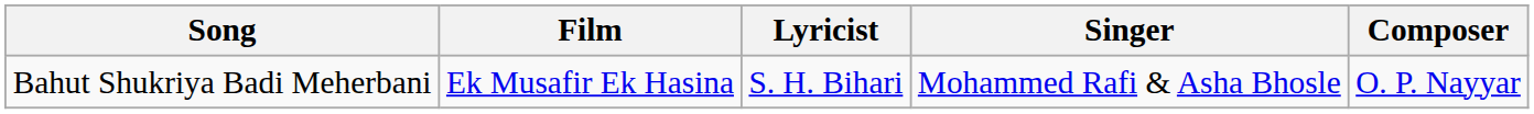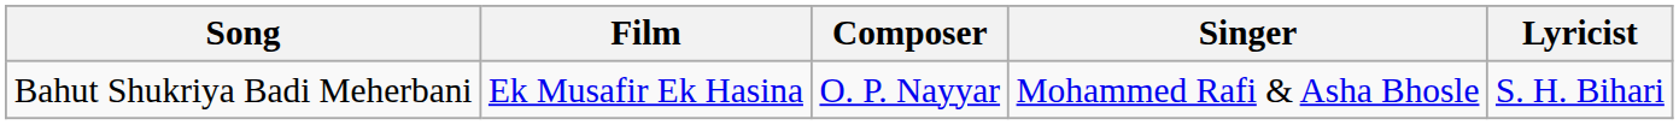columns swapped: Composer <-> Lyricist
